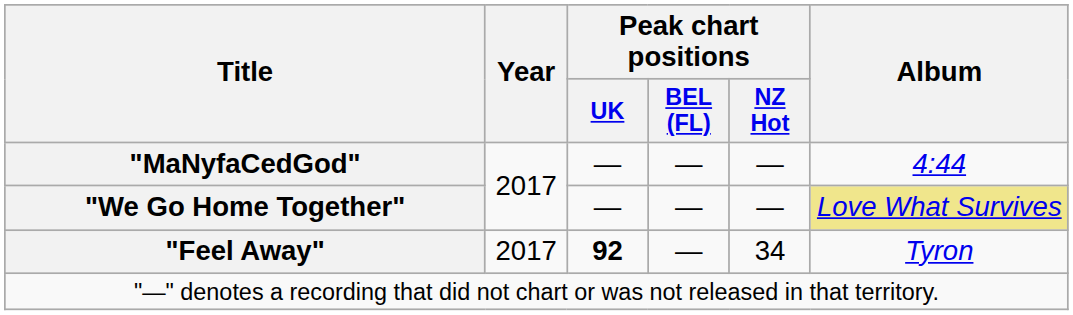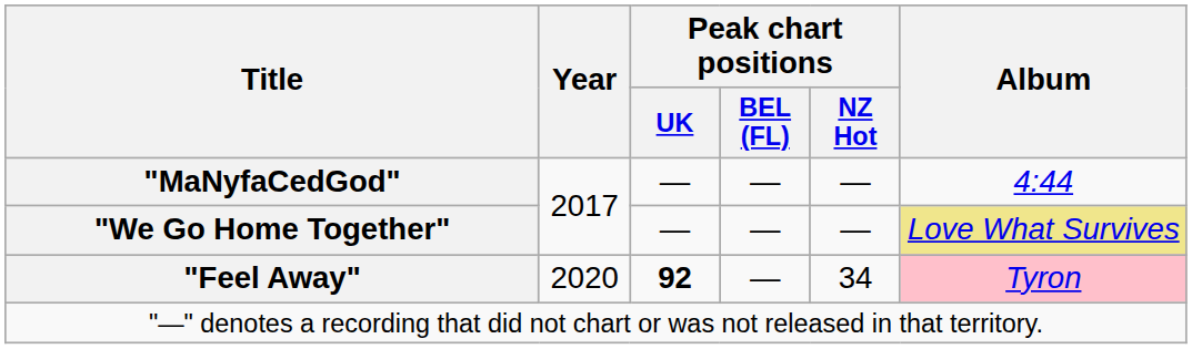"Feel Away" | Year: 2017 -> 2020
"Feel Away" | Album: no background -> pink background
